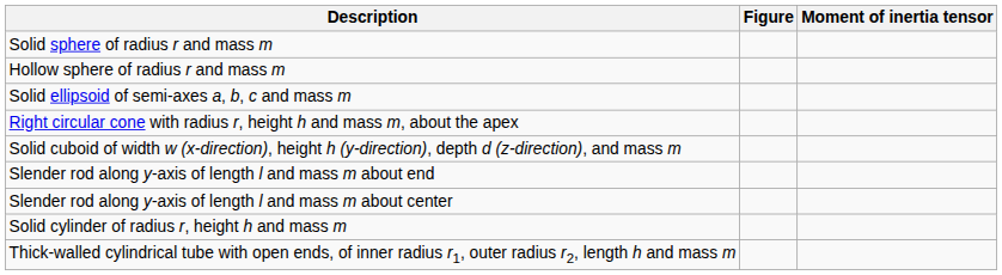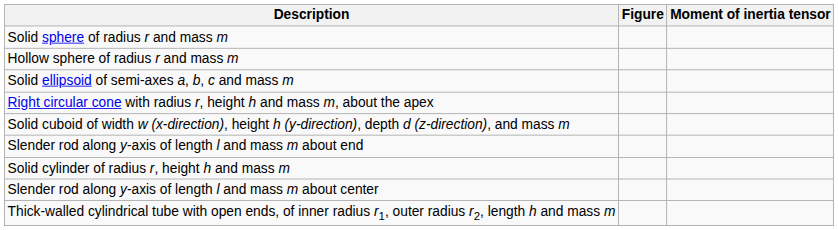rows swapped: Slender rod along y-axis of length l and mass m about center <-> Solid cylinder of radius r, height h and mass m
